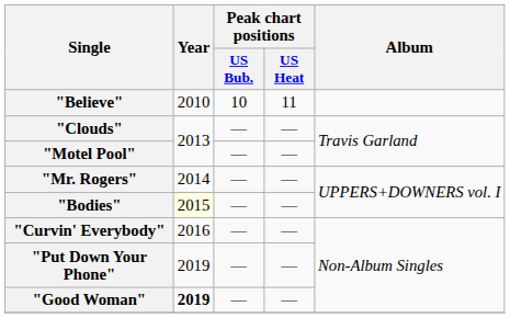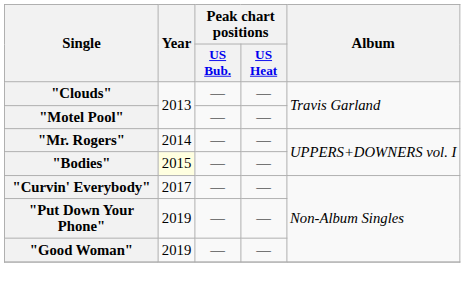- row: "Believe" | 2010 | 10 | 11
"Curvin' Everybody" | Year: 2016 -> 2017
"Good Woman" | Year: bold -> normal
